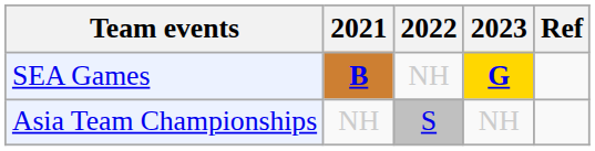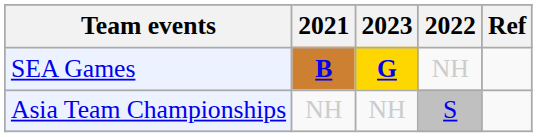columns swapped: 2022 <-> 2023
